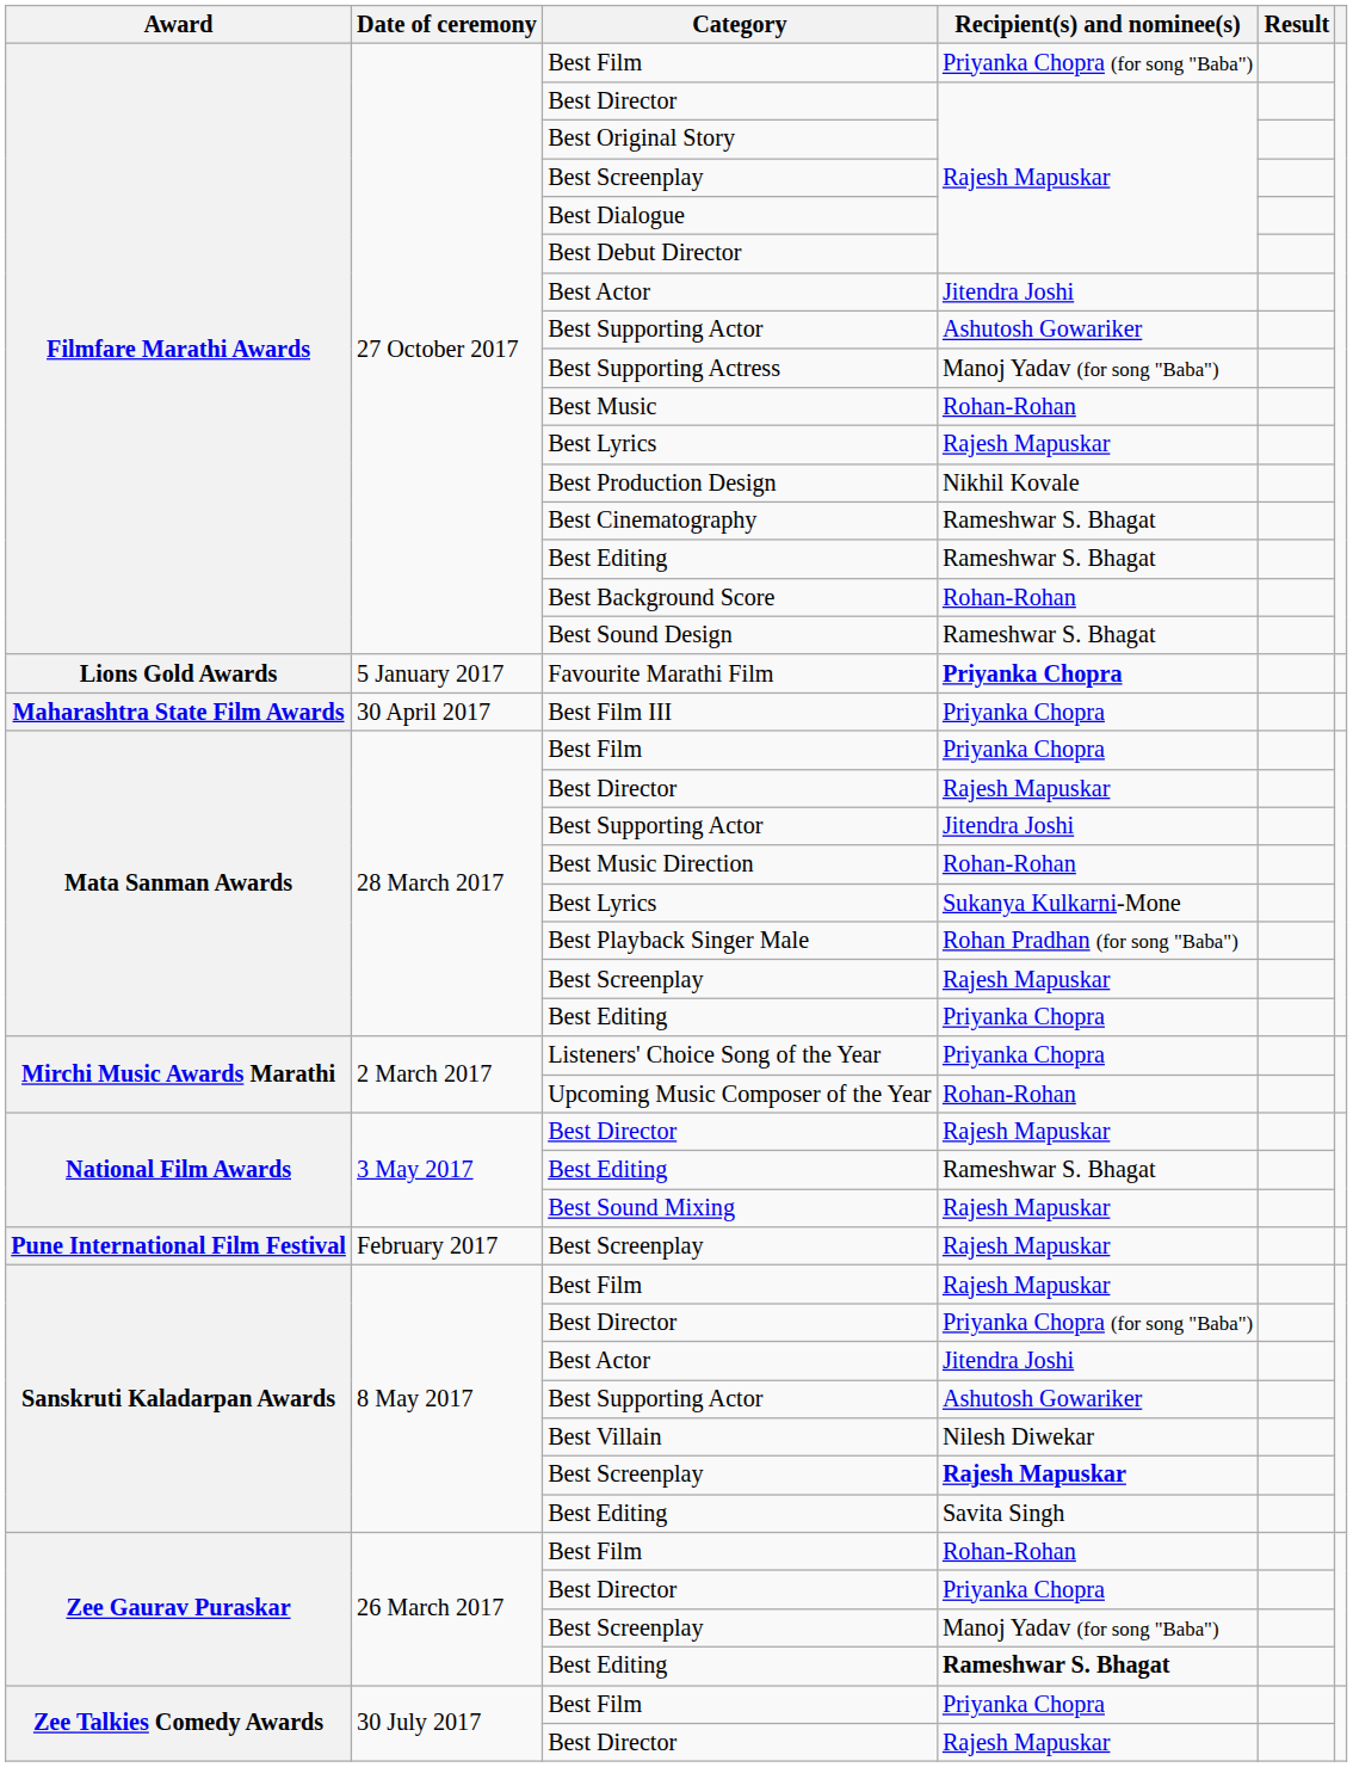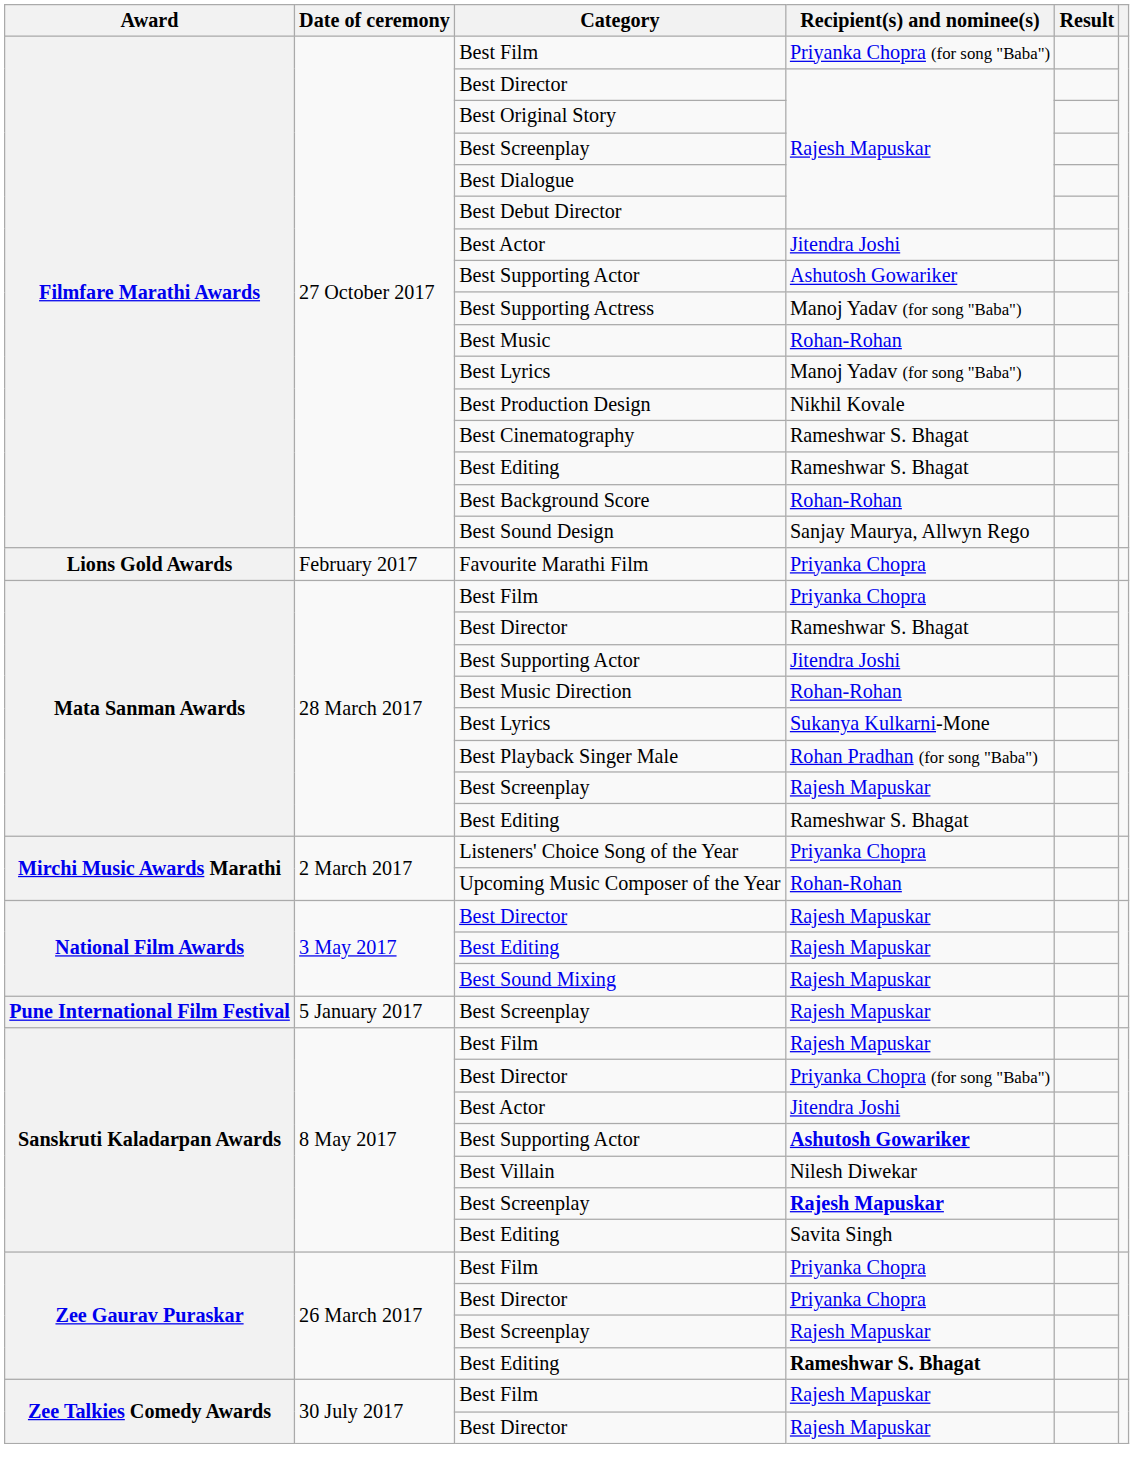Filmfare Marathi Awards / Best Lyrics | Recipient(s) and nominee(s): Rajesh Mapuskar -> Manoj Yadav (for song "Baba")
Best Sound Design | Recipient(s) and nominee(s): Rameshwar S. Bhagat -> Sanjay Maurya, Allwyn Rego
Favourite Marathi Film | Date of ceremony: 5 January 2017 -> February 2017
Favourite Marathi Film | Recipient(s) and nominee(s): bold -> normal
- row: Maharashtra State Film Awards | 30 April 2017 | Best Film III | Priyanka Chopra
Mata Sanman Awards / Best Director | Recipient(s) and nominee(s): Rajesh Mapuskar -> Rameshwar S. Bhagat
Mata Sanman Awards / Best Editing | Recipient(s) and nominee(s): Priyanka Chopra -> Rameshwar S. Bhagat
National Film Awards / Best Editing | Recipient(s) and nominee(s): Rameshwar S. Bhagat -> Rajesh Mapuskar
Pune International Film Festival / Best Screenplay | Date of ceremony: February 2017 -> 5 January 2017
Sanskruti Kaladarpan Awards / Best Supporting Actor | Recipient(s) and nominee(s): normal -> bold
Zee Gaurav Puraskar / Best Film | Recipient(s) and nominee(s): Rohan-Rohan -> Priyanka Chopra
Zee Gaurav Puraskar / Best Screenplay | Recipient(s) and nominee(s): Manoj Yadav (for song "Baba") -> Rajesh Mapuskar
Zee Talkies Comedy Awards / Best Film | Recipient(s) and nominee(s): Priyanka Chopra -> Rajesh Mapuskar
